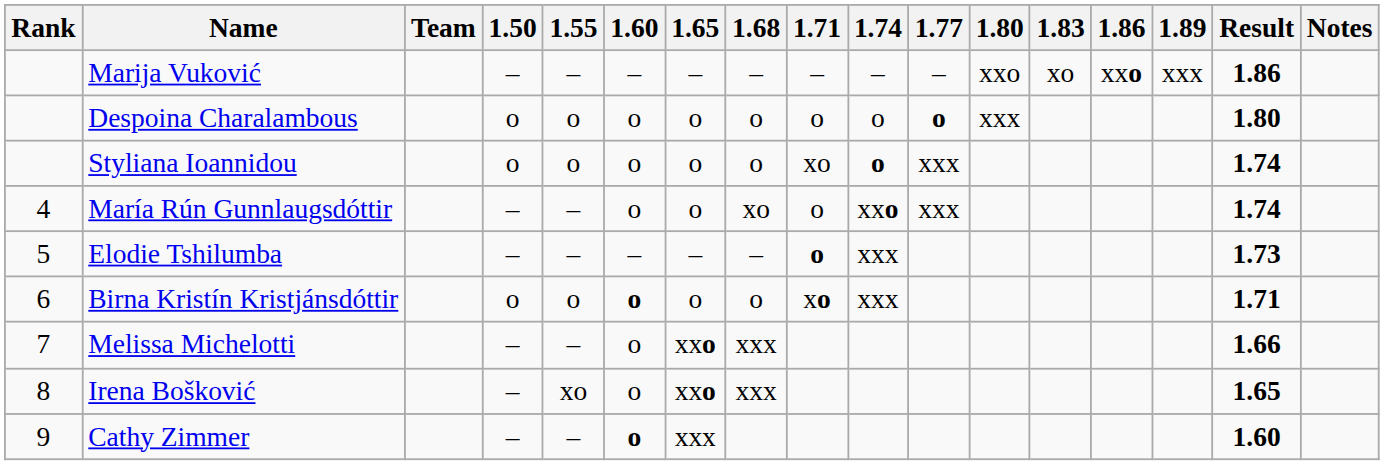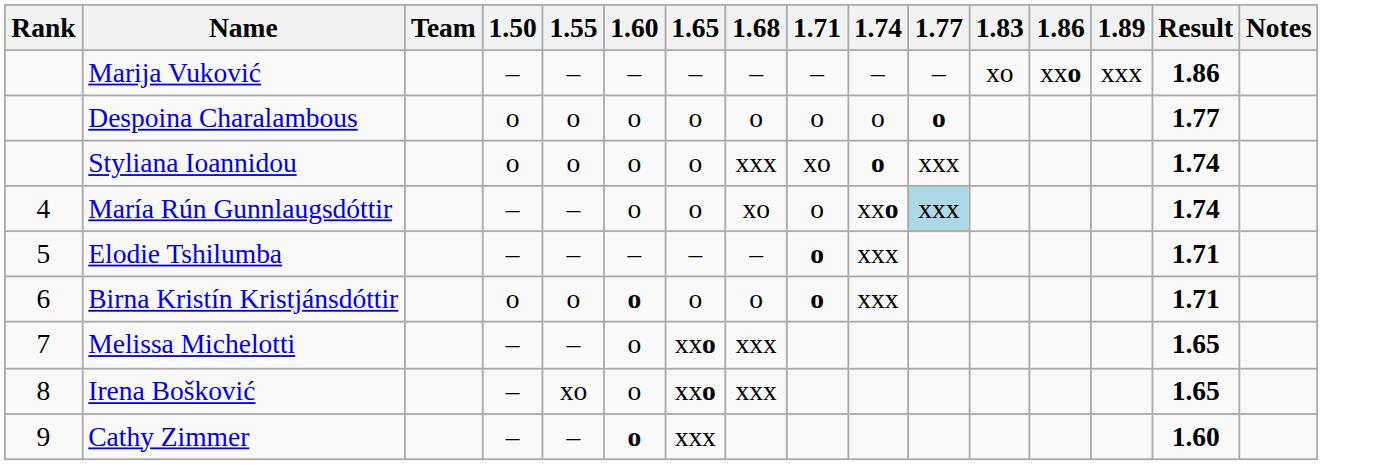- column: 1.80 | xxo | xxx
Despoina Charalambous | Result: 1.80 -> 1.77
Styliana Ioannidou | 1.68: o -> xxx
María Rún Gunnlaugsdóttir | 1.77: no background -> lightblue background
Elodie Tshilumba | Result: 1.73 -> 1.71
Birna Kristín Kristjánsdóttir | 1.71: xo -> o
Melissa Michelotti | Result: 1.66 -> 1.65
